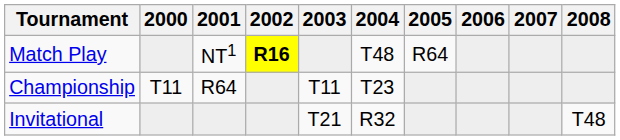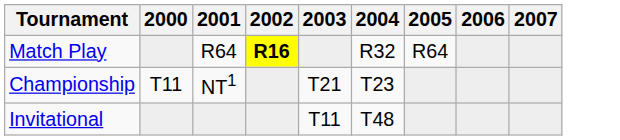- column: 2008 | T48
Match Play | 2001: NT1 -> R64
Match Play | 2004: T48 -> R32
Championship | 2001: R64 -> NT1
Championship | 2003: T11 -> T21
Invitational | 2003: T21 -> T11
Invitational | 2004: R32 -> T48
